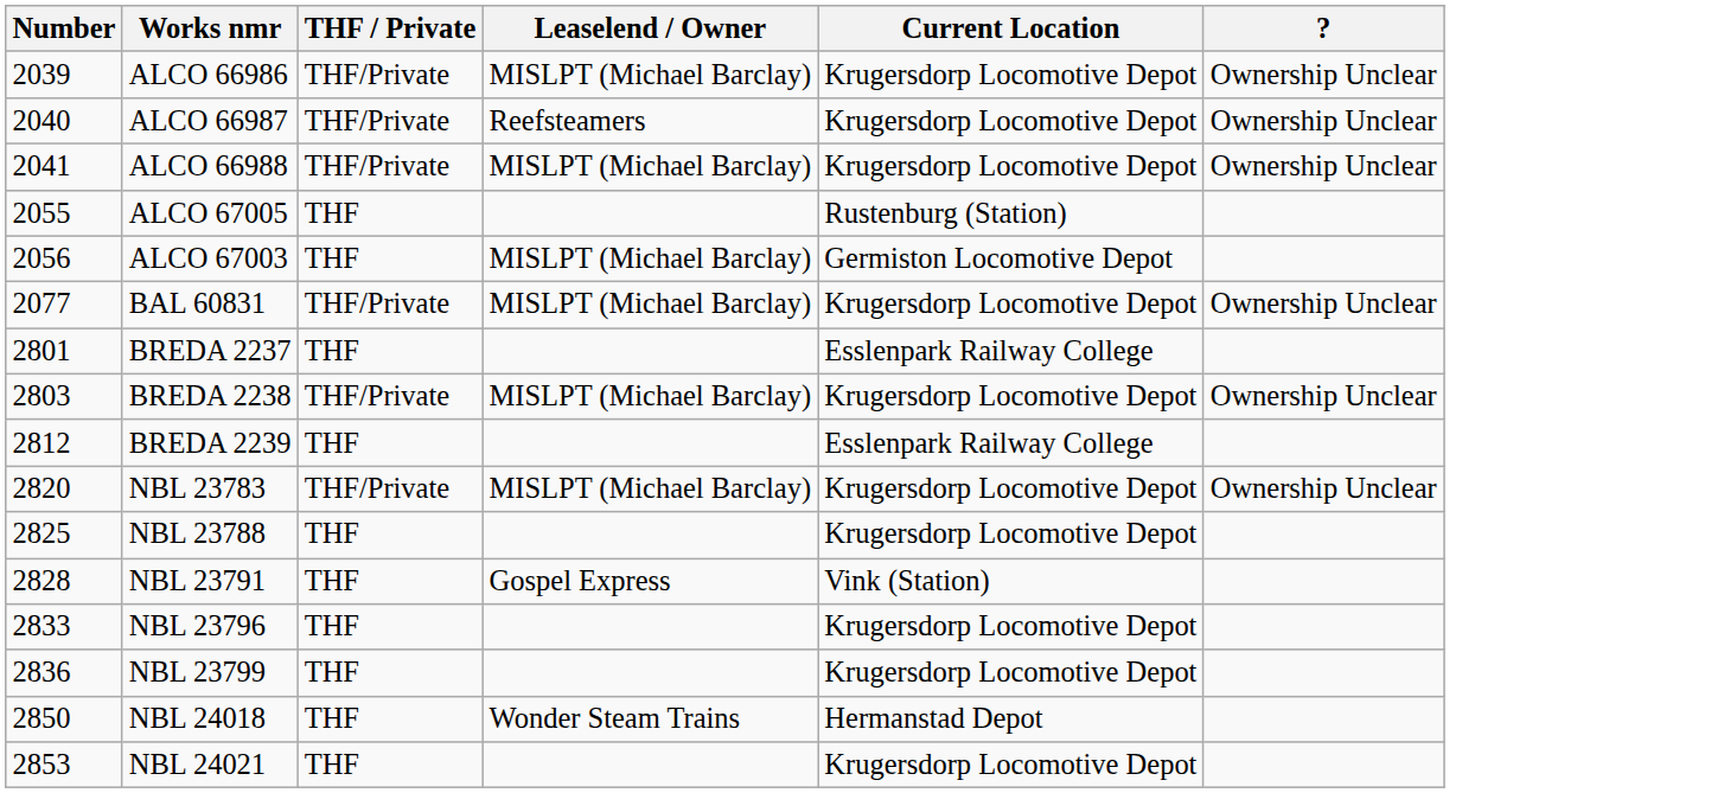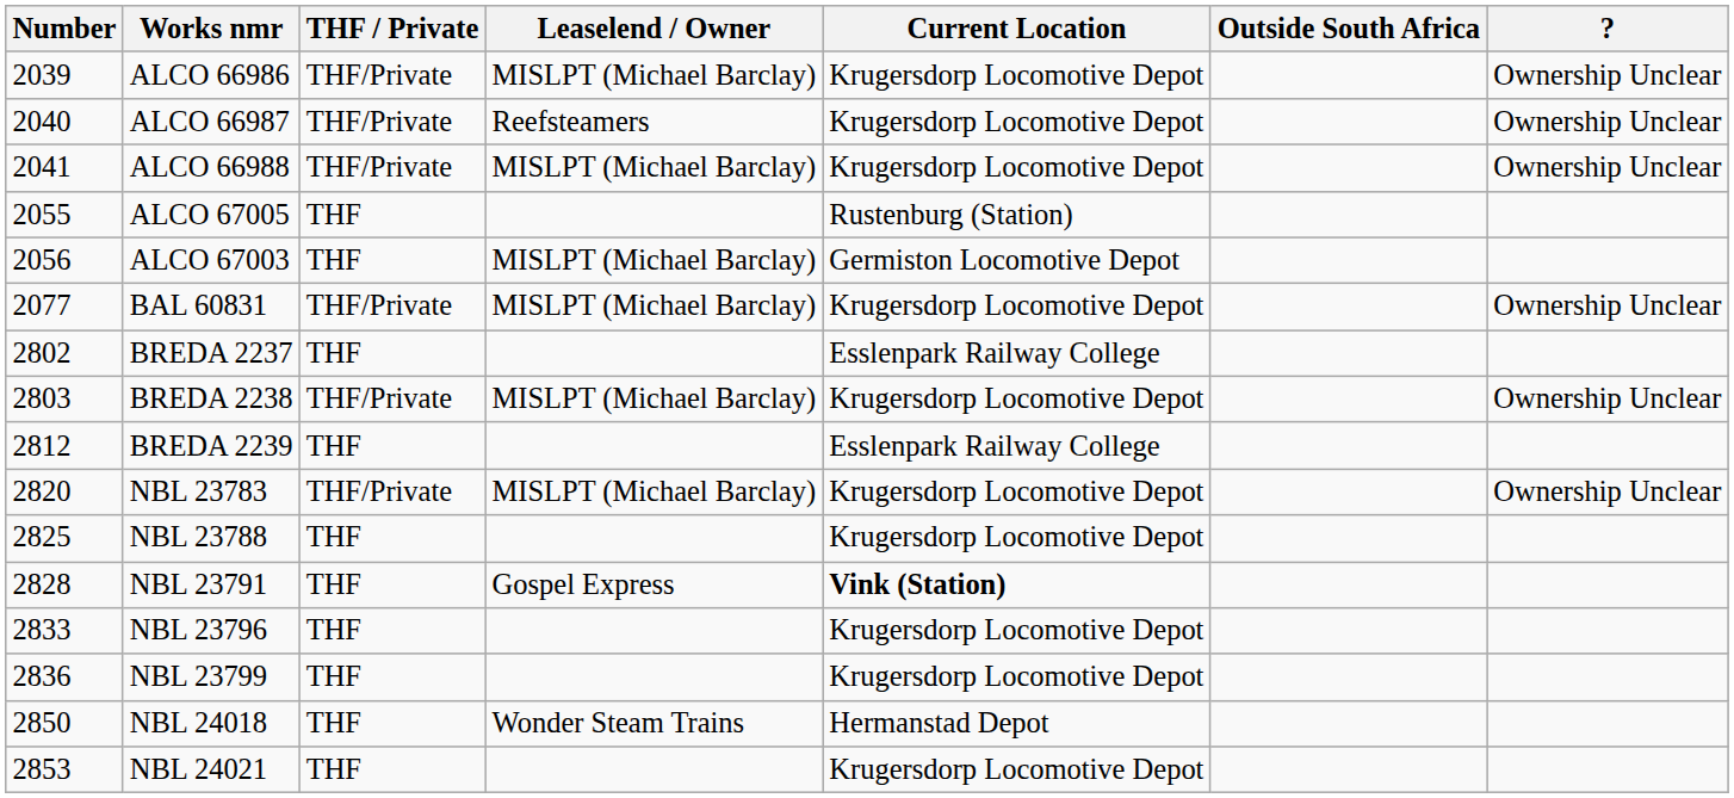+ column: Outside South Africa
BREDA 2237 | Number: 2801 -> 2802
NBL 23791 | Current Location: normal -> bold
